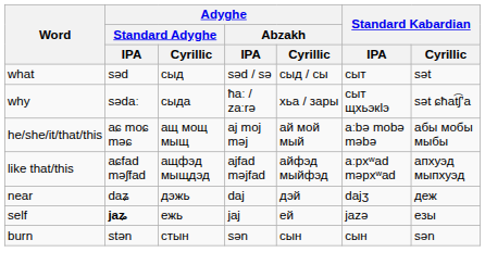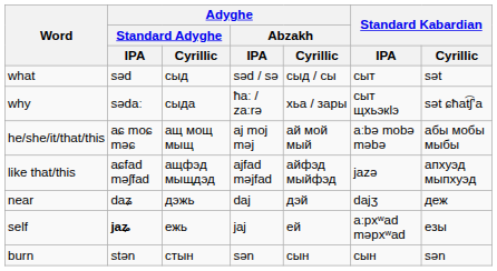like that/this | Standard Kabardian / IPA: aːpxʷad məpxʷad -> jazə
self | Standard Kabardian / IPA: jazə -> aːpxʷad məpxʷad
